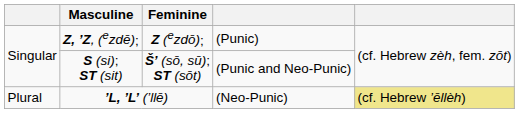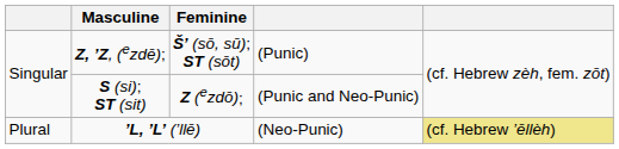Z, ’Z, (ezdē); | Feminine: Z (ezdō); -> Š’ (sō, sū); ST (sōt)
S (si); ST (sit) | Feminine: Š’ (sō, sū); ST (sōt) -> Z (ezdō);
